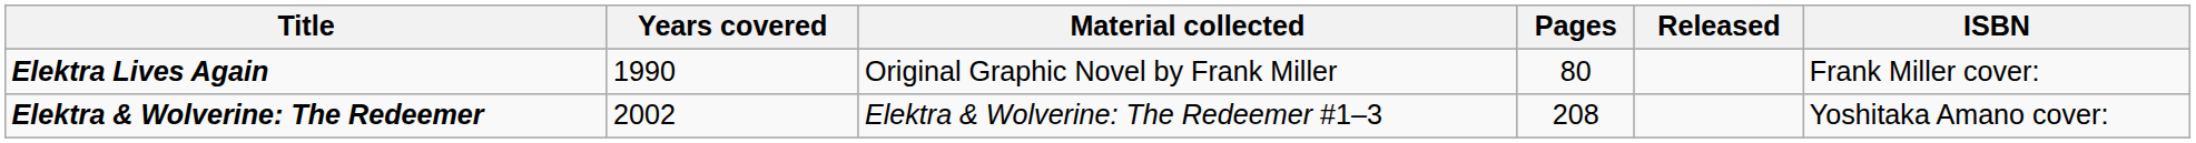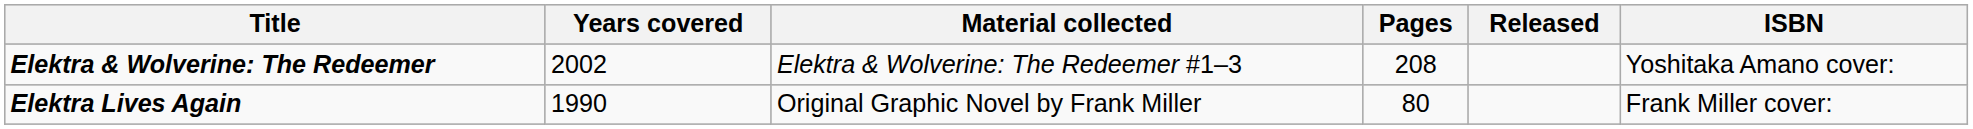rows swapped: Elektra Lives Again <-> Elektra & Wolverine: The Redeemer
